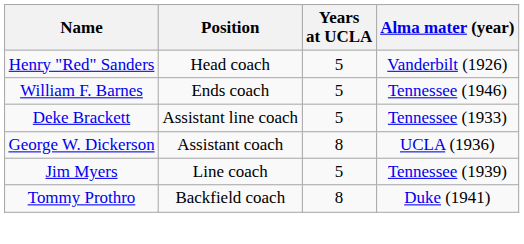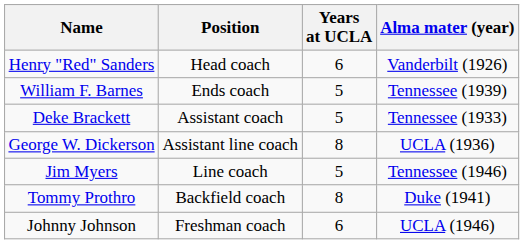Henry "Red" Sanders | Years at UCLA: 5 -> 6
William F. Barnes | Alma mater (year): Tennessee (1946) -> Tennessee (1939)
Deke Brackett | Position: Assistant line coach -> Assistant coach
George W. Dickerson | Position: Assistant coach -> Assistant line coach
Jim Myers | Alma mater (year): Tennessee (1939) -> Tennessee (1946)
+ row: Johnny Johnson | Freshman coach | 6 | UCLA (1946)
